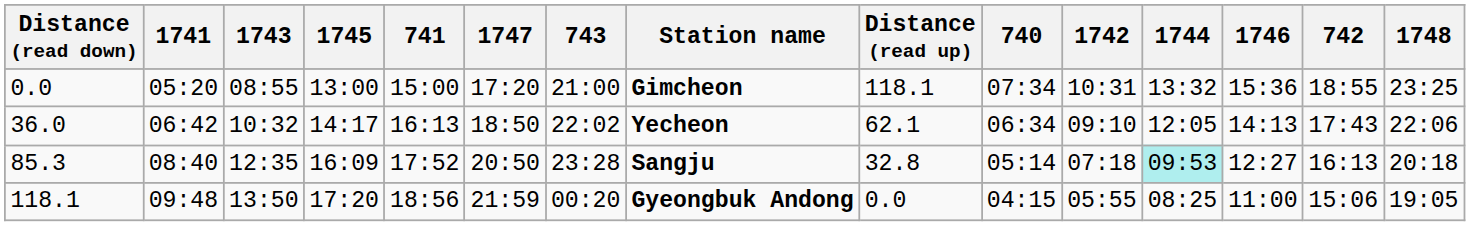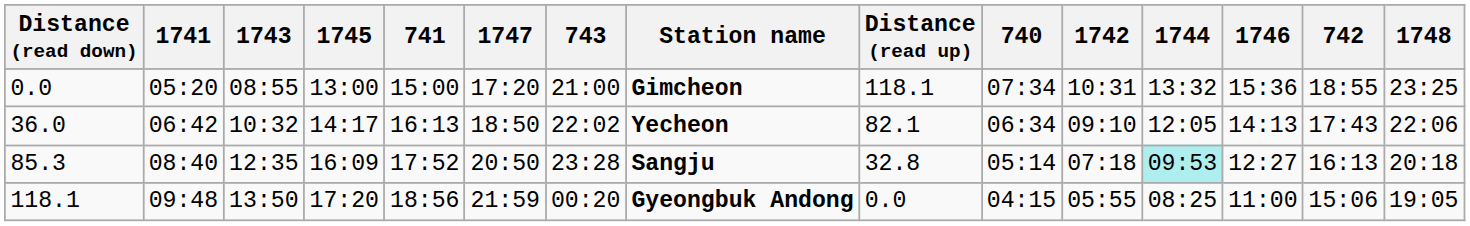36.0 | Distance (read up): 62.1 -> 82.1
